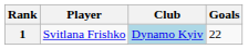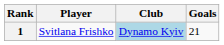1 | Goals: 22 -> 21
